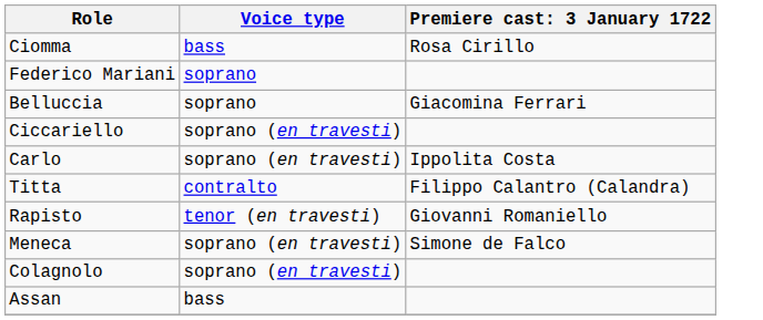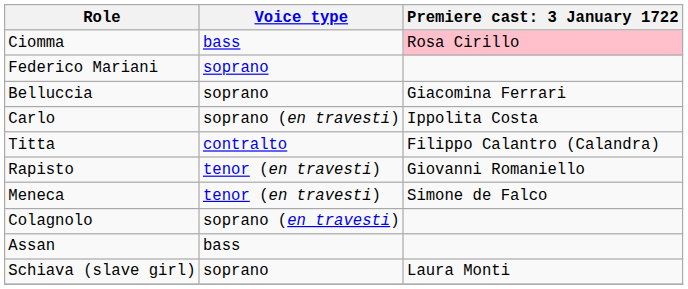Ciomma | column 3: no background -> pink background
- row: Ciccariello | soprano (en travesti)
Meneca | Voice type: soprano (en travesti) -> tenor (en travesti)
+ row: Schiava (slave girl) | soprano | Laura Monti
